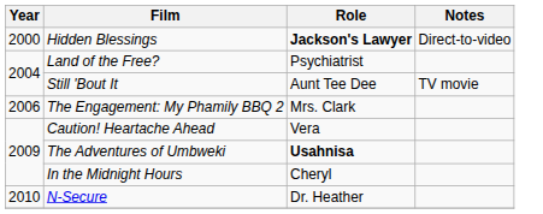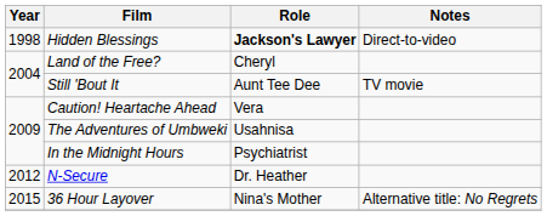Hidden Blessings | Year: 2000 -> 1998
Land of the Free? | Role: Psychiatrist -> Cheryl
- row: 2006 | The Engagement: My Phamily BBQ 2 | Mrs. Clark
The Adventures of Umbweki | Role: bold -> normal
In the Midnight Hours | Role: Cheryl -> Psychiatrist
N-Secure | Year: 2010 -> 2012
+ row: 2015 | 36 Hour Layover | Nina's Mother | Alternative title: No Regrets
